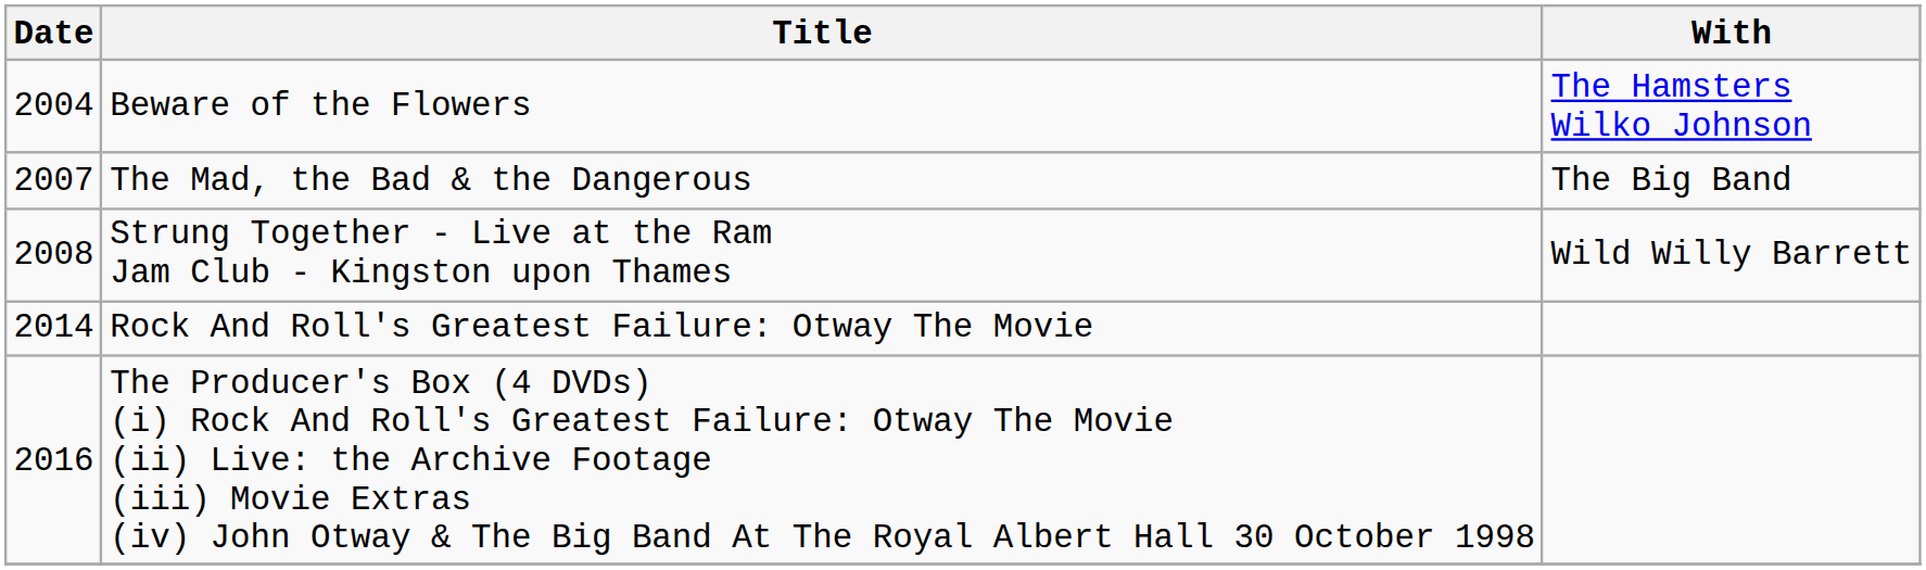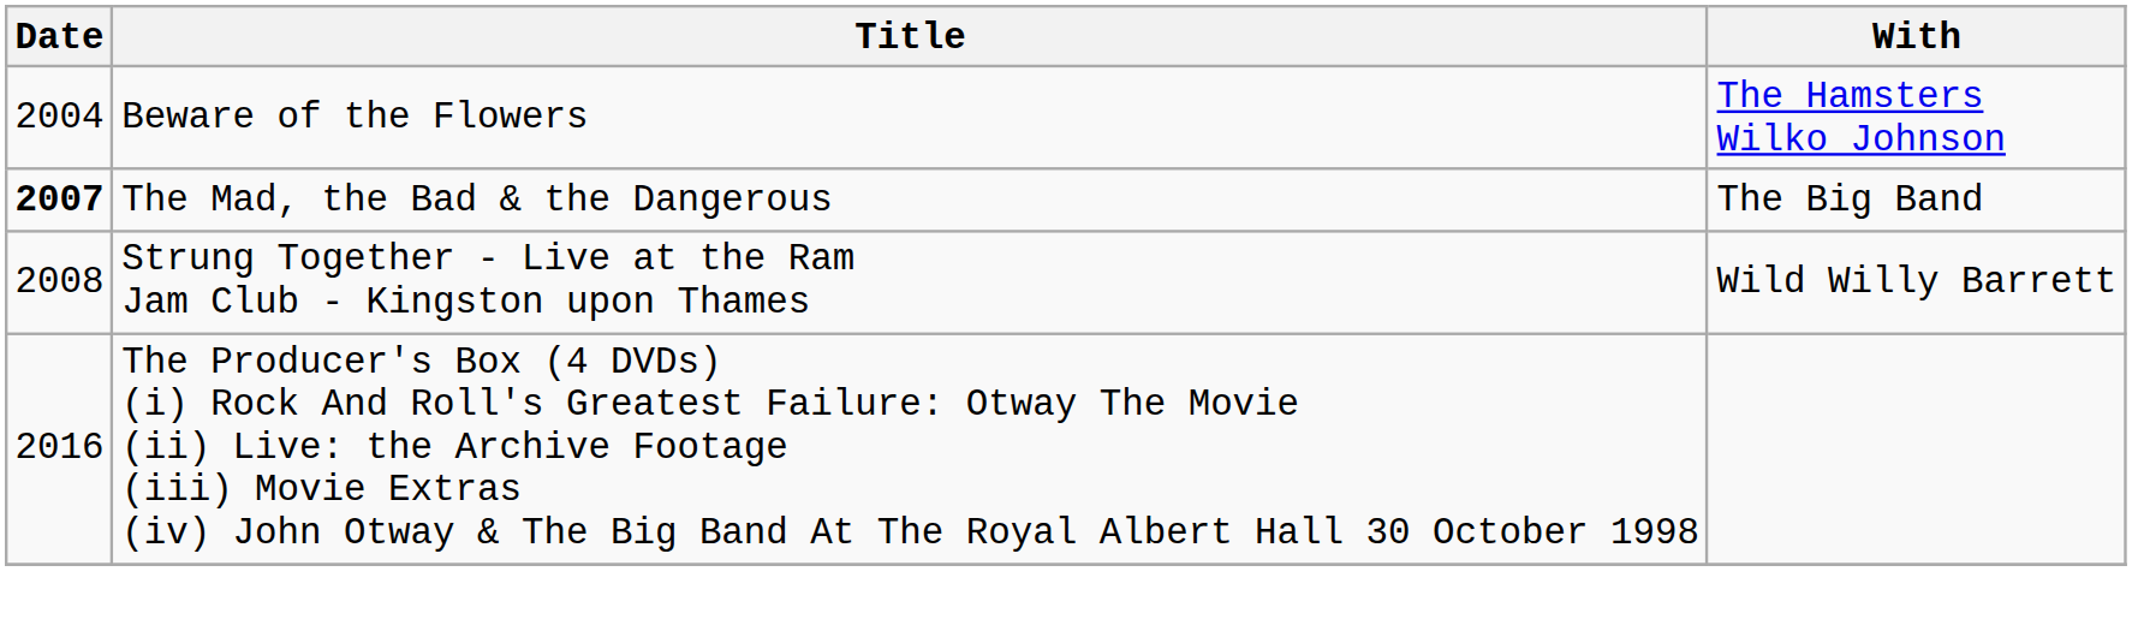The Mad, the Bad & the Dangerous | Date: normal -> bold
- row: 2014 | Rock And Roll's Greatest Failure: Otway The Movie
